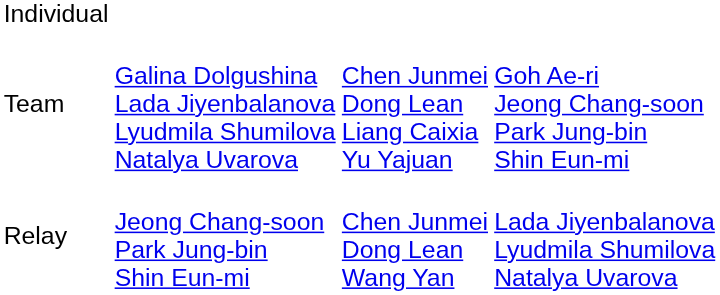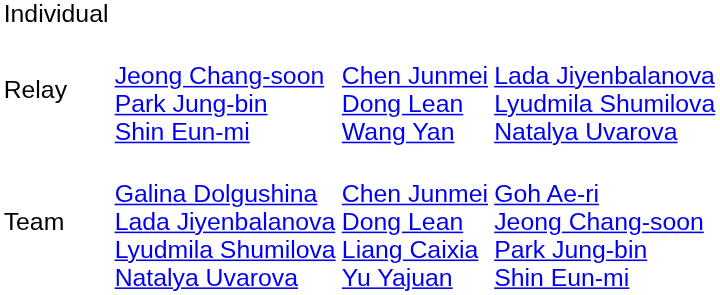rows swapped: Team <-> Relay
